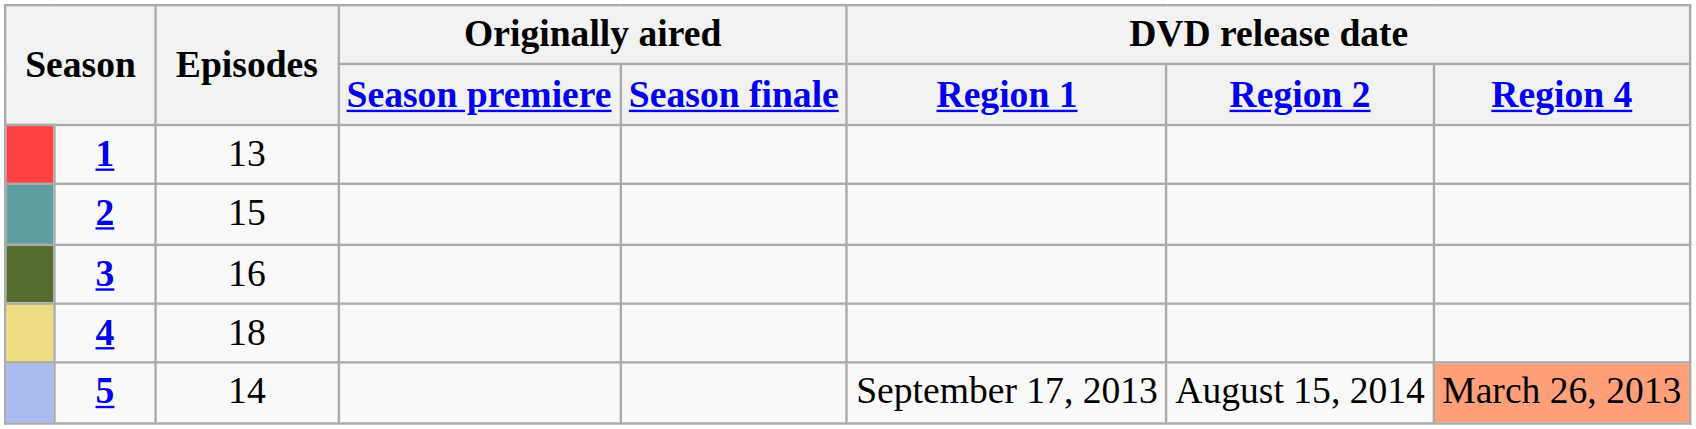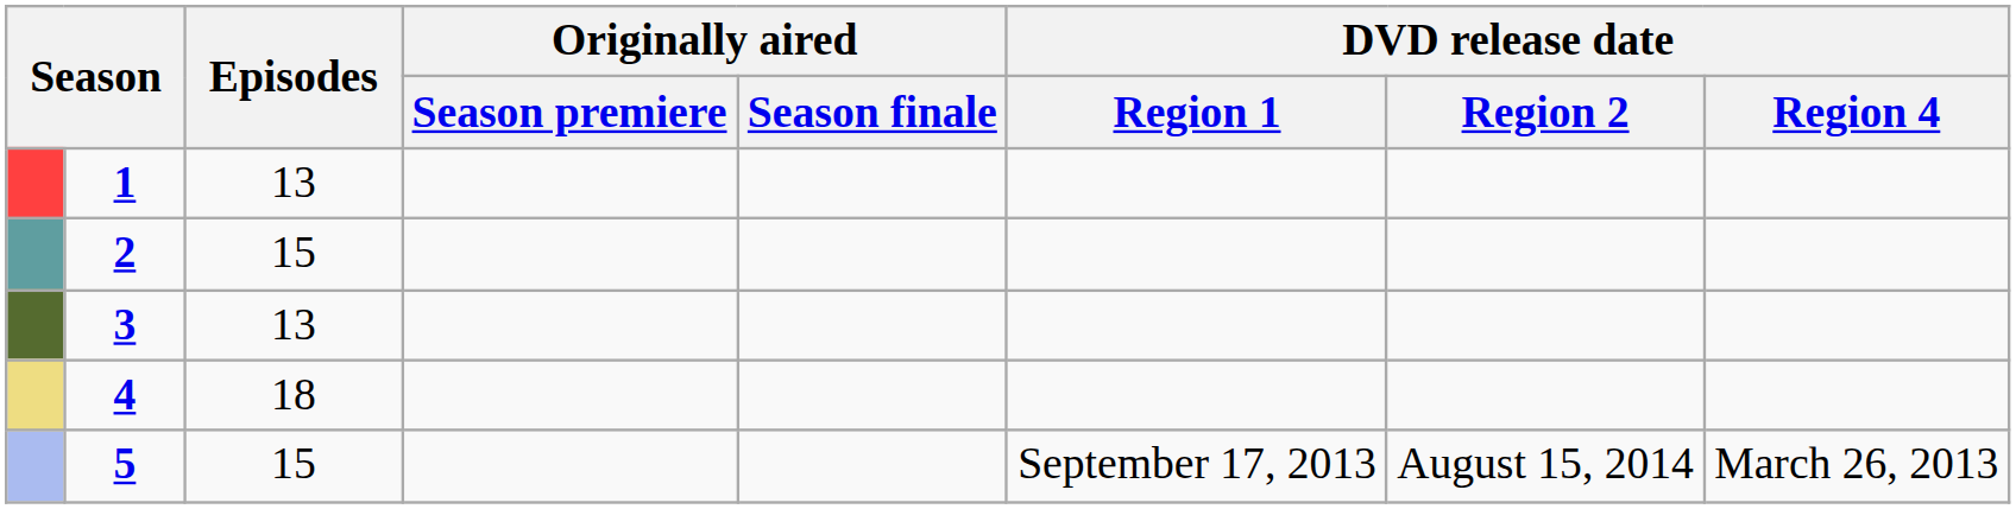3 | Episodes: 16 -> 13
5 | Episodes: 14 -> 15
5 | DVD release date / Region 4: lightsalmon background -> no background
